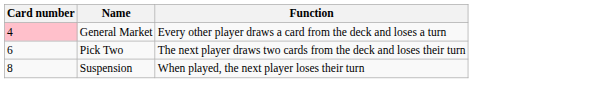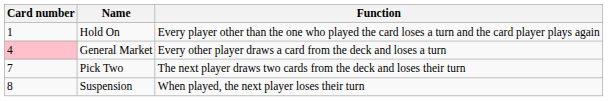+ row: 1 | Hold On | Every player other than the one who played the card loses a turn and the card player plays again
Pick Two | Card number: 6 -> 7
